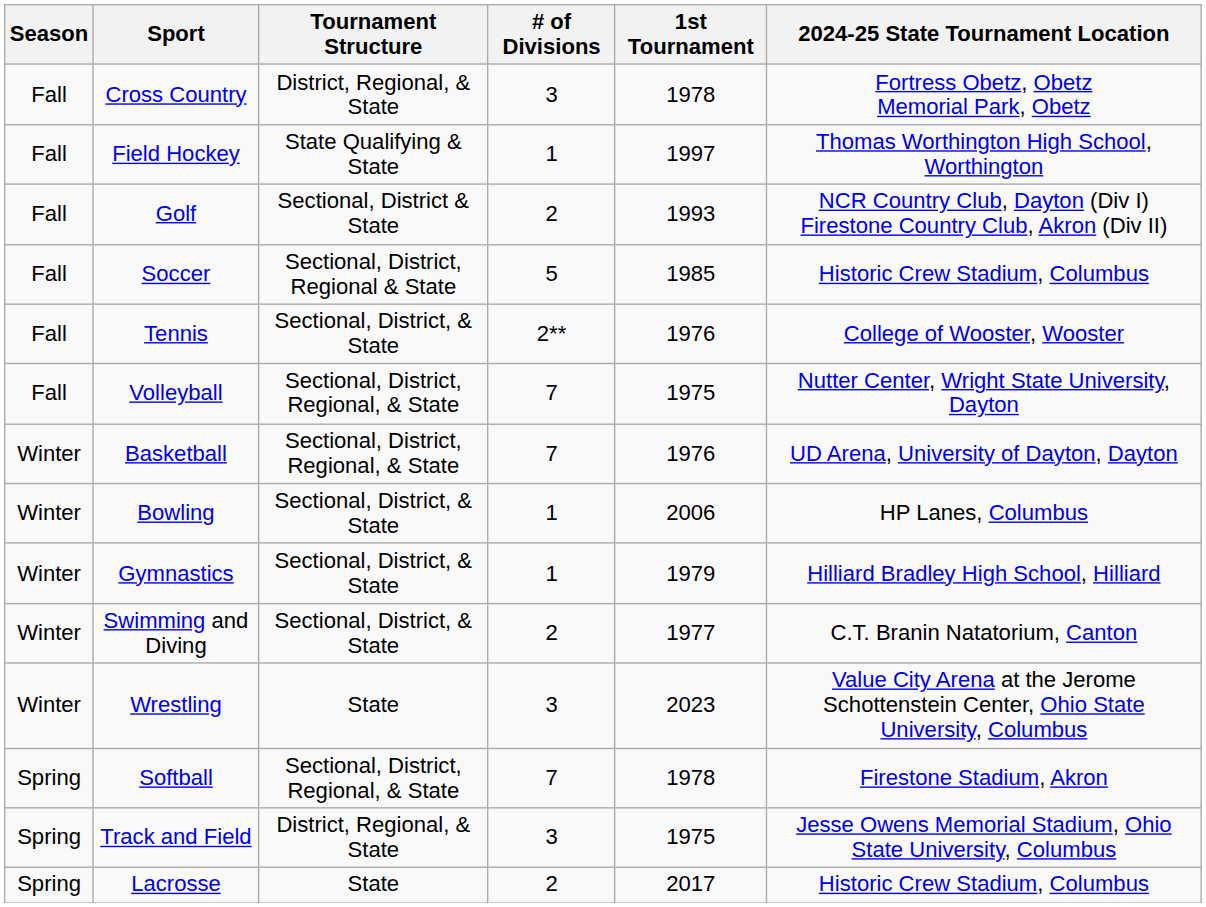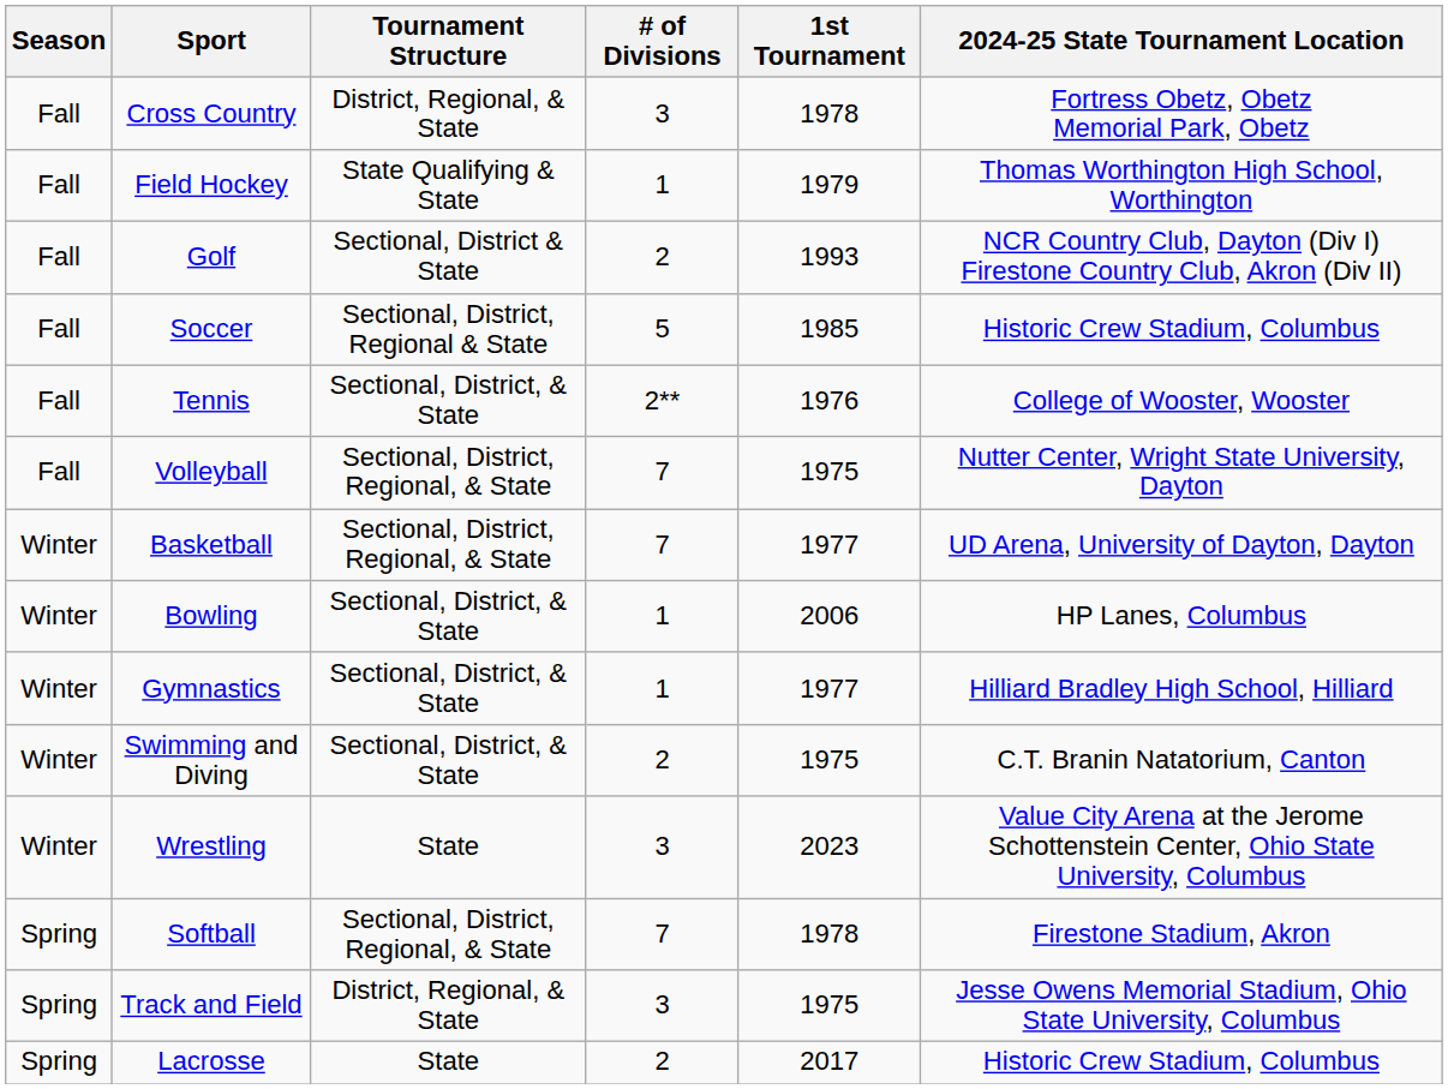Field Hockey | 1st Tournament: 1997 -> 1979
Basketball | 1st Tournament: 1976 -> 1977
Gymnastics | 1st Tournament: 1979 -> 1977
Swimming and Diving | 1st Tournament: 1977 -> 1975
